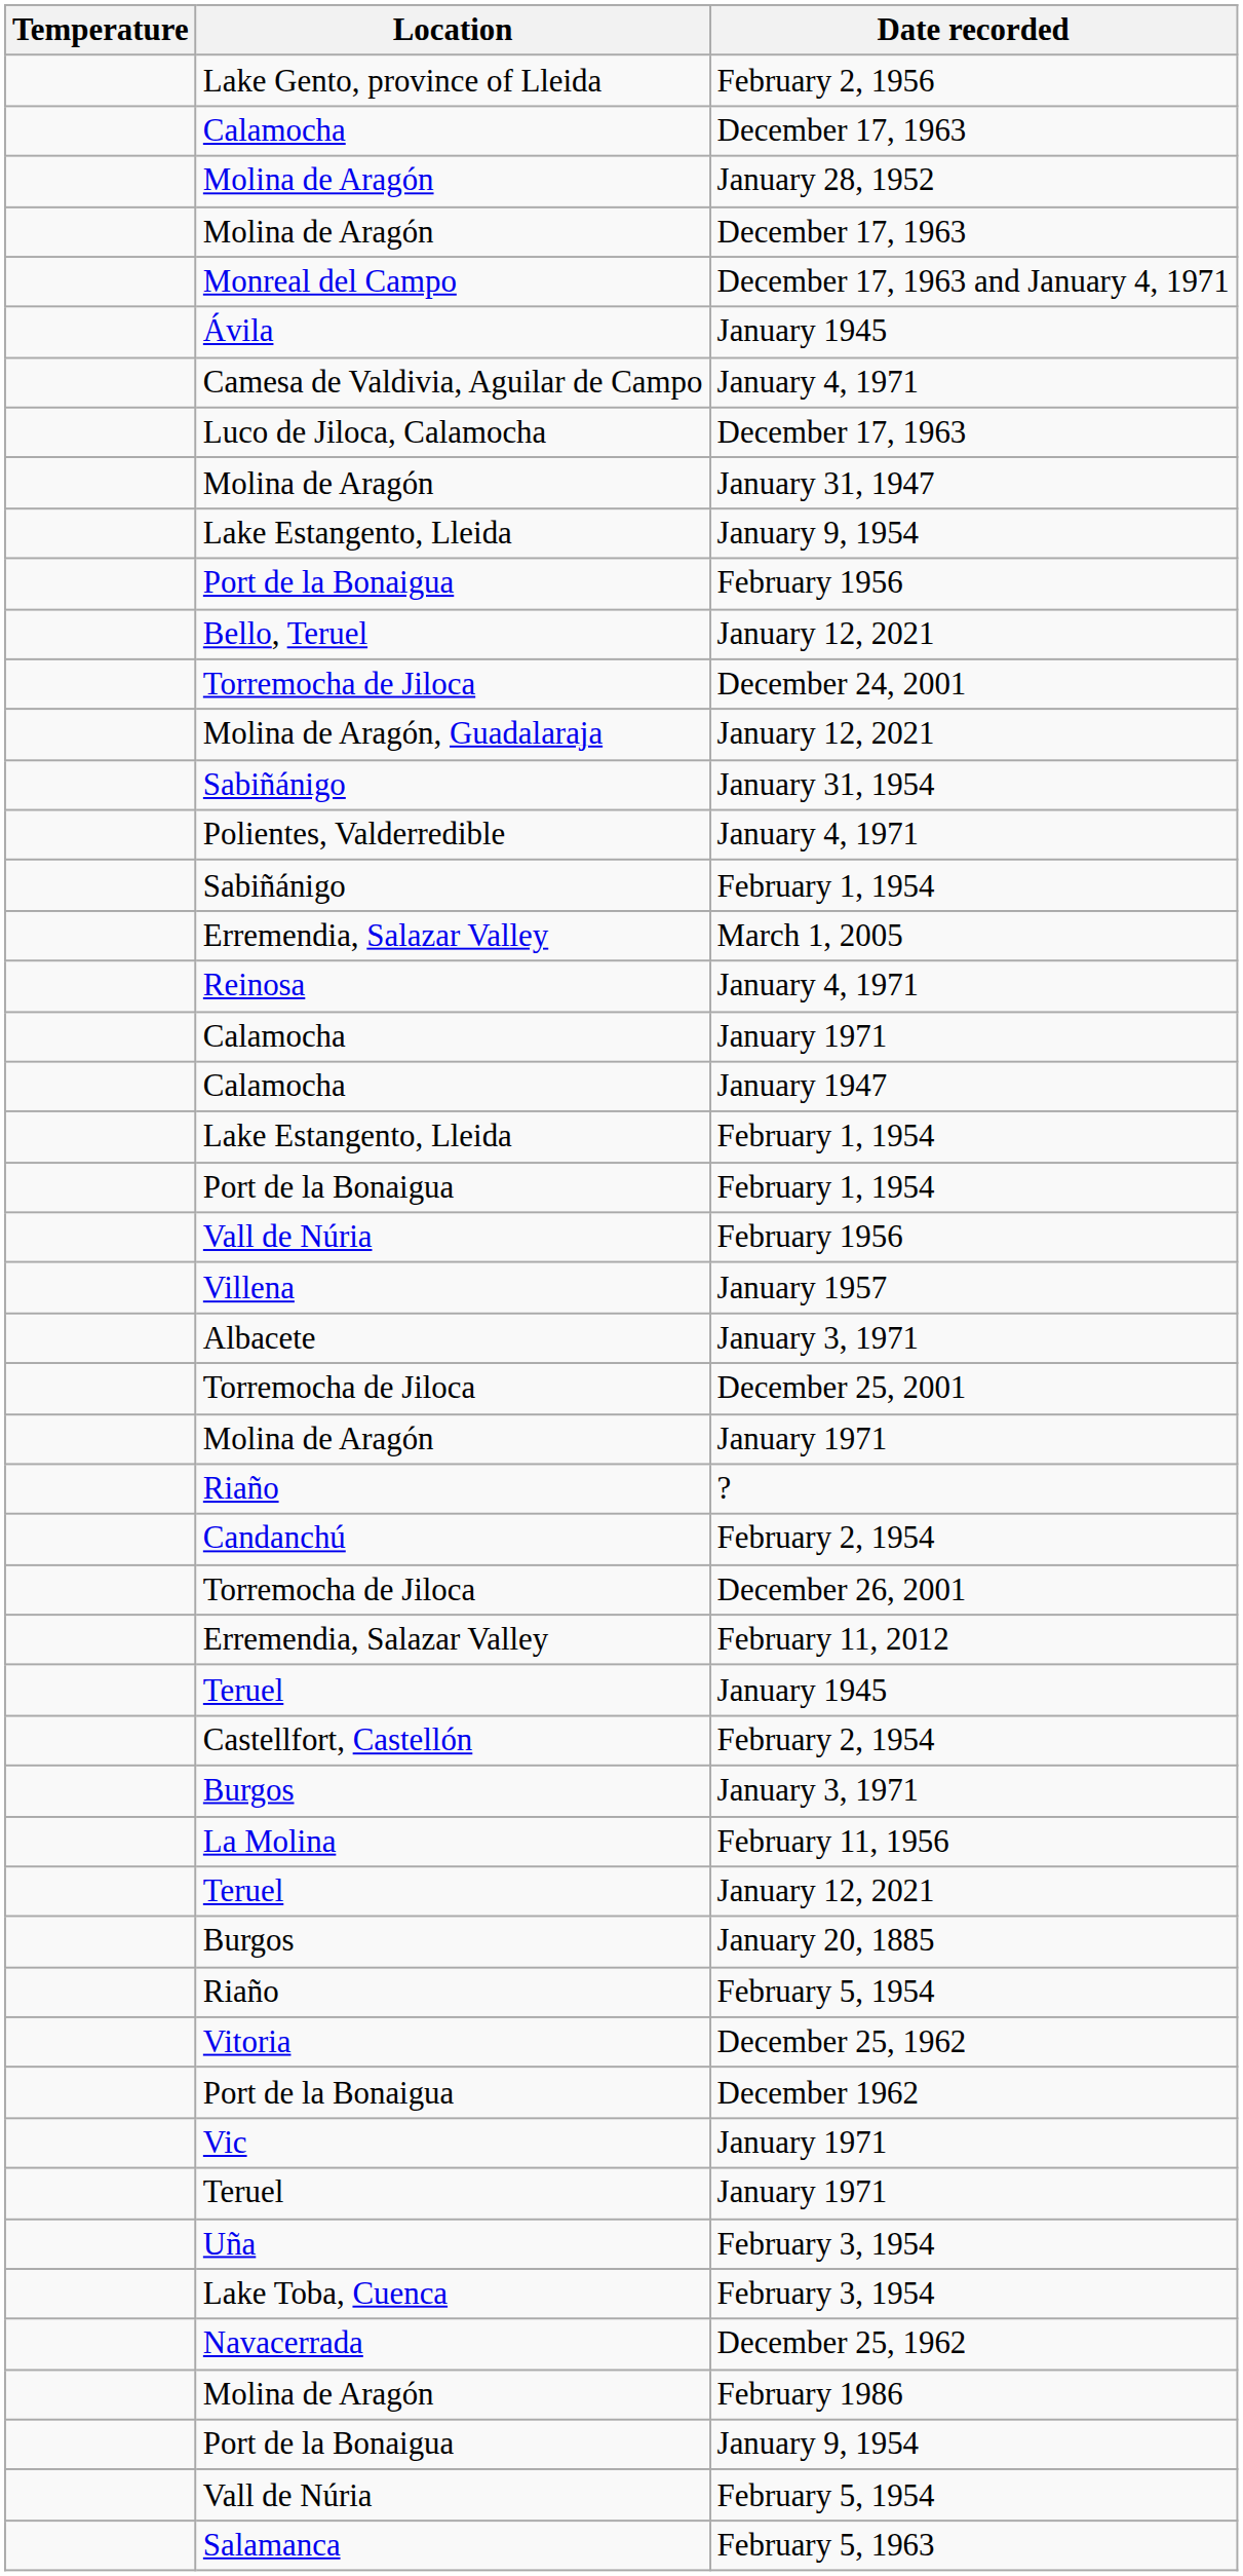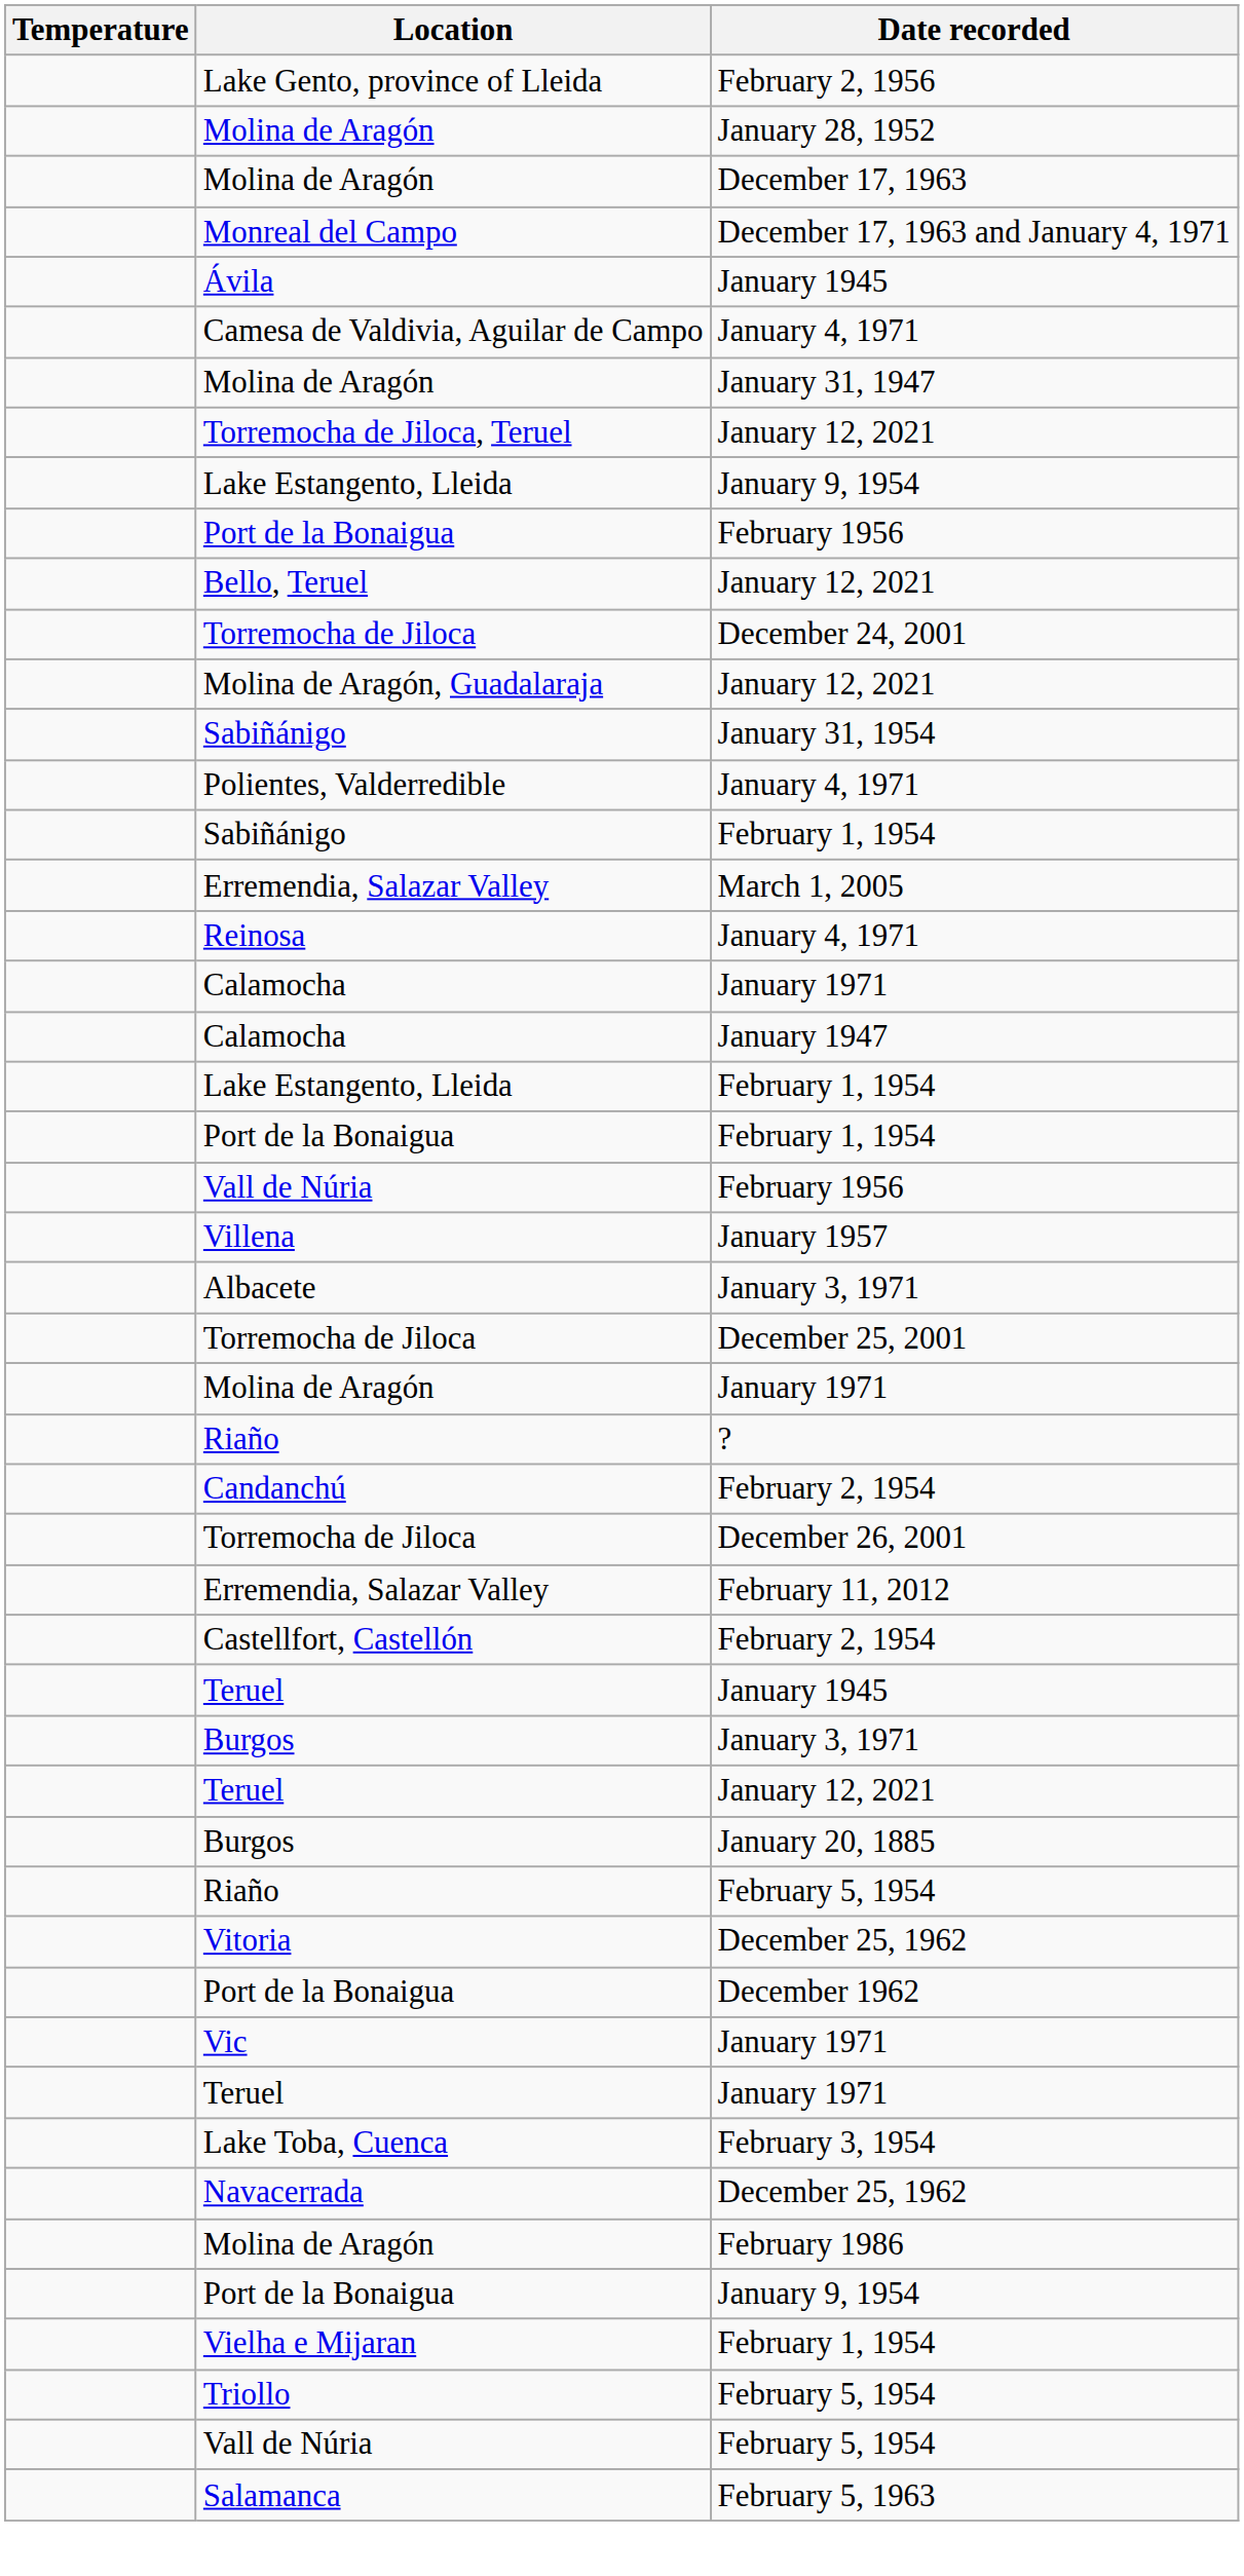- row: Calamocha | December 17, 1963
- row: Luco de Jiloca, Calamocha | December 17, 1963
+ row: Torremocha de Jiloca, Teruel | January 12, 2021
rows swapped: Teruel / January 1945 <-> Castellfort, Castellón
- row: La Molina | February 11, 1956
- row: Uña | February 3, 1954
+ row: Vielha e Mijaran | February 1, 1954
+ row: Triollo | February 5, 1954
